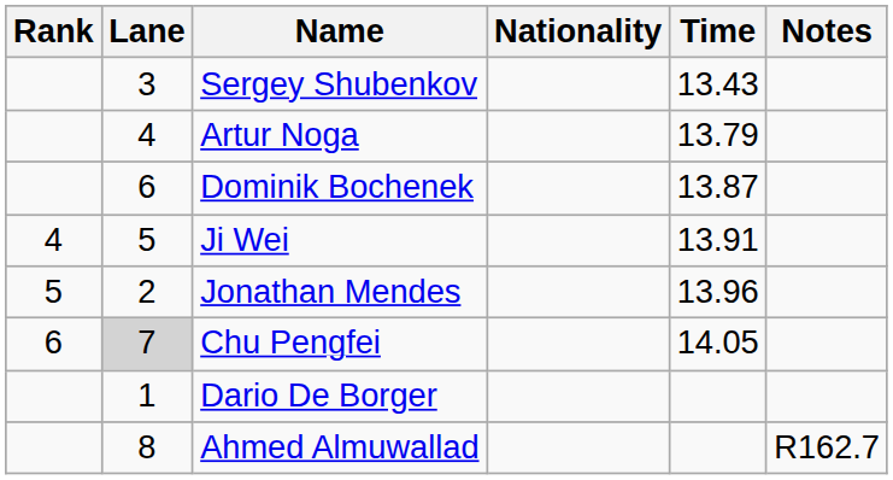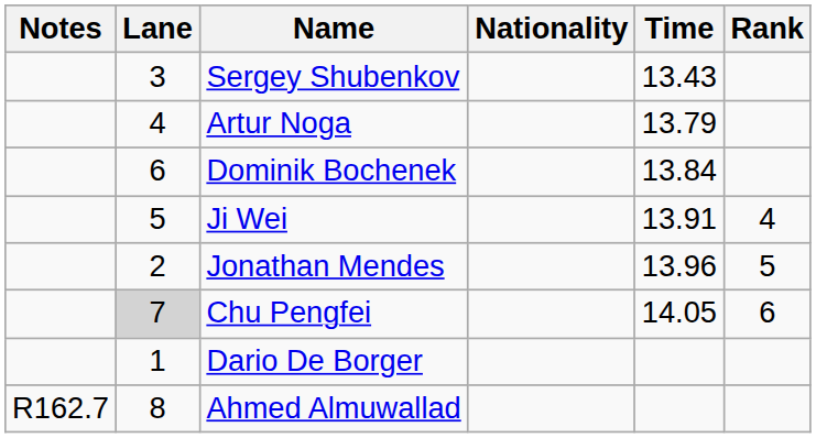columns swapped: Rank <-> Notes
Dominik Bochenek | Time: 13.87 -> 13.84
